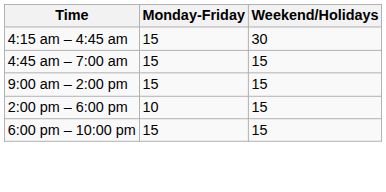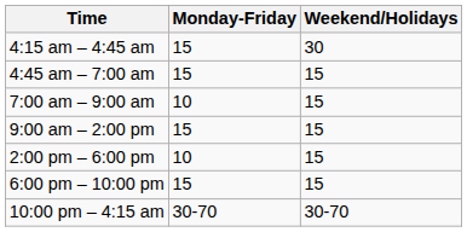+ row: 7:00 am – 9:00 am | 10 | 15
+ row: 10:00 pm – 4:15 am | 30-70 | 30-70
